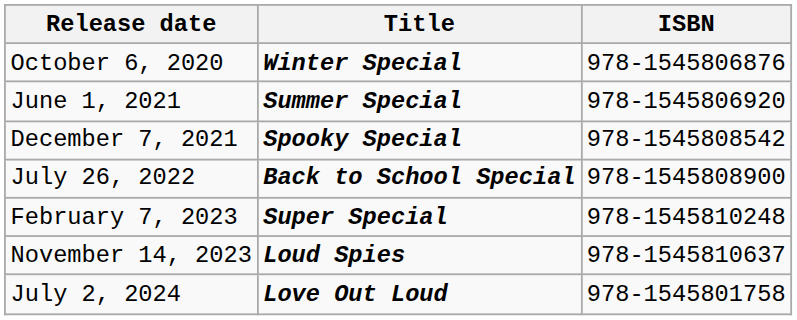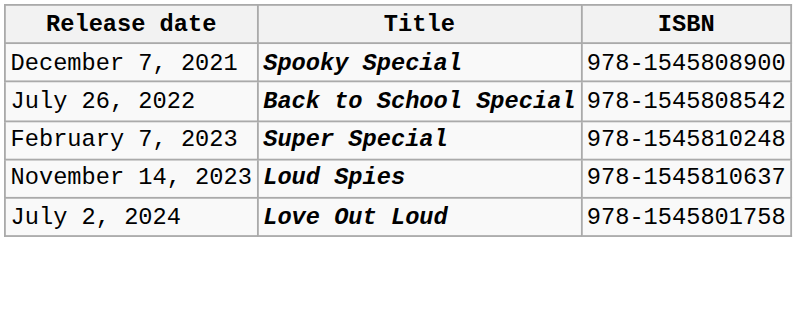- row: October 6, 2020 | Winter Special | 978-1545806876
- row: June 1, 2021 | Summer Special | 978-1545806920
December 7, 2021 | ISBN: 978-1545808542 -> 978-1545808900
July 26, 2022 | ISBN: 978-1545808900 -> 978-1545808542
